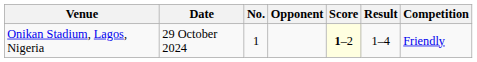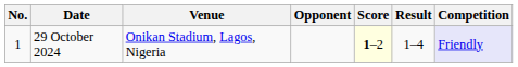columns swapped: No. <-> Venue
29 October 2024 | Competition: no background -> lavender background
